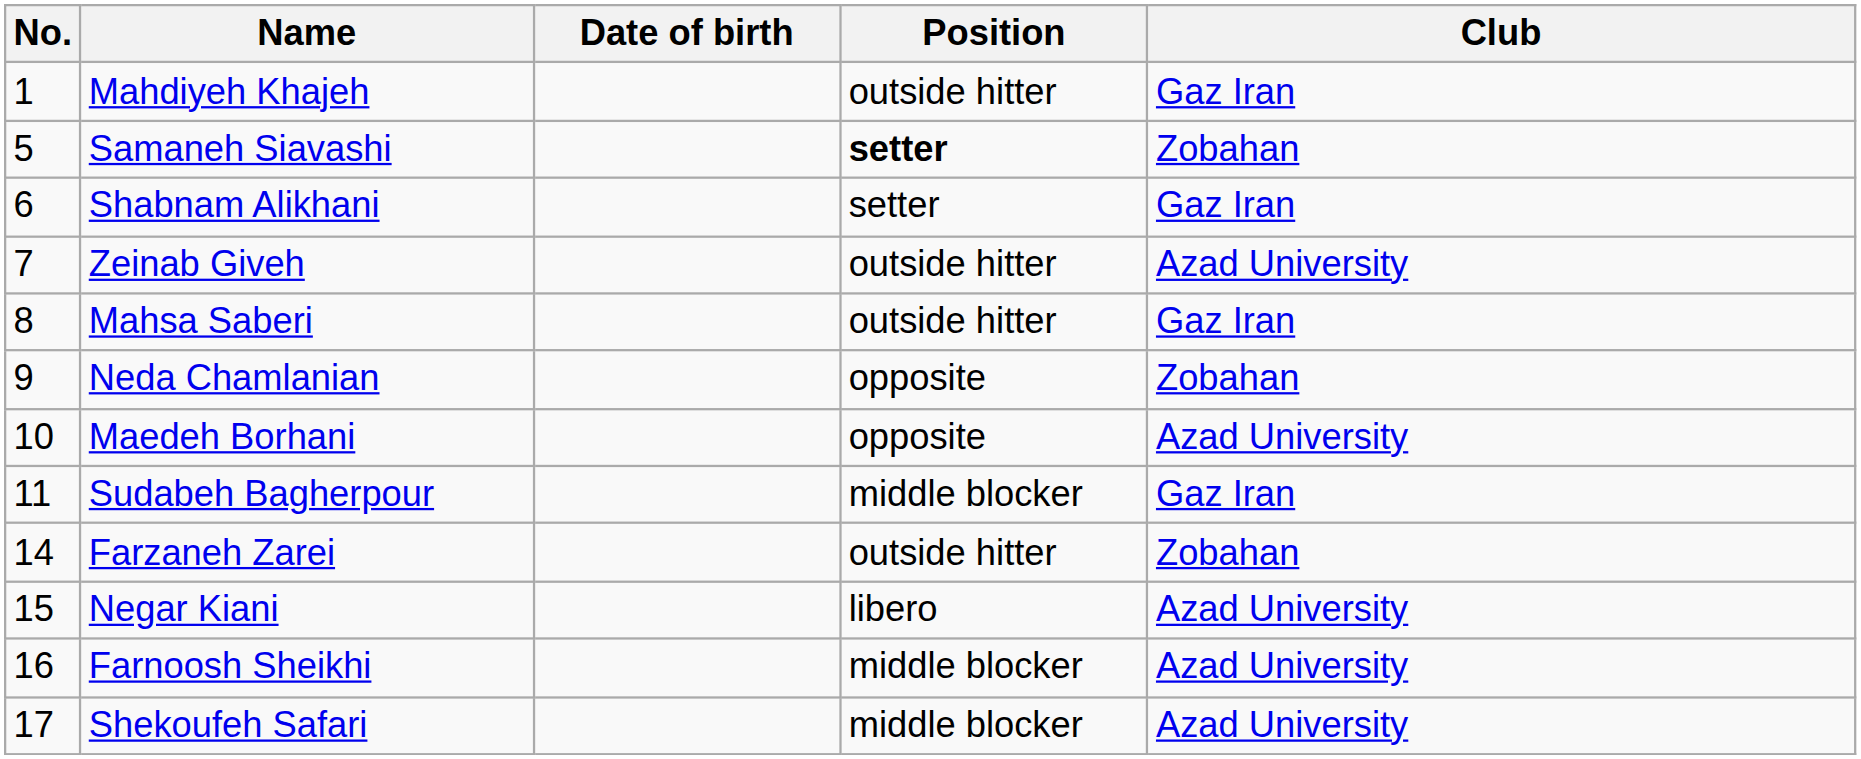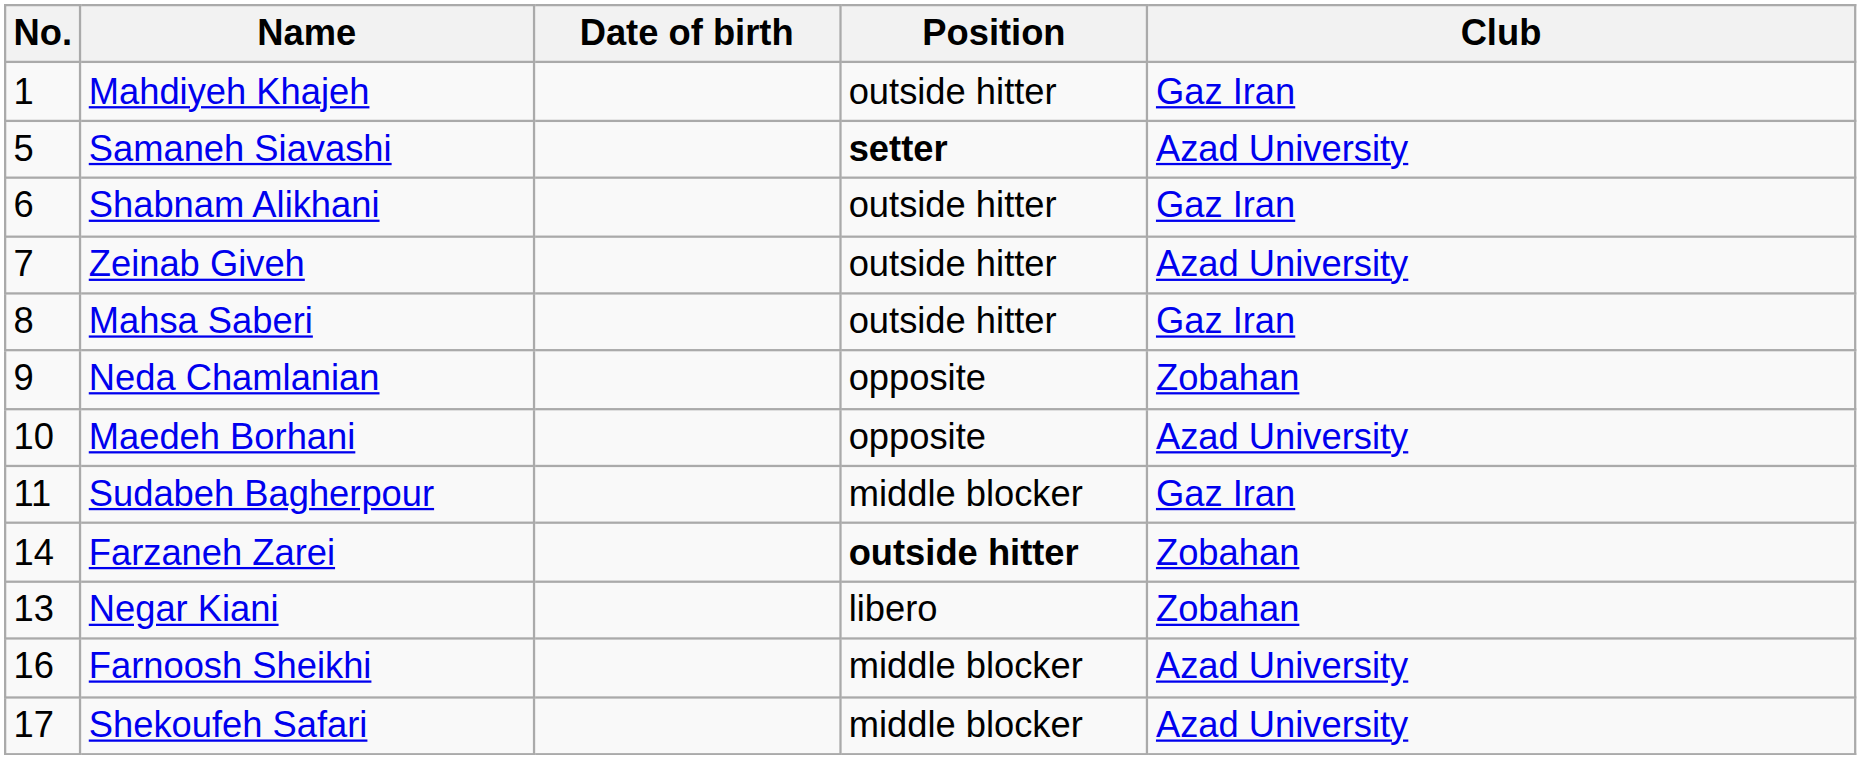Samaneh Siavashi | Club: Zobahan -> Azad University
Shabnam Alikhani | Position: setter -> outside hitter
Farzaneh Zarei | Position: normal -> bold
Negar Kiani | No.: 15 -> 13
Negar Kiani | Club: Azad University -> Zobahan
